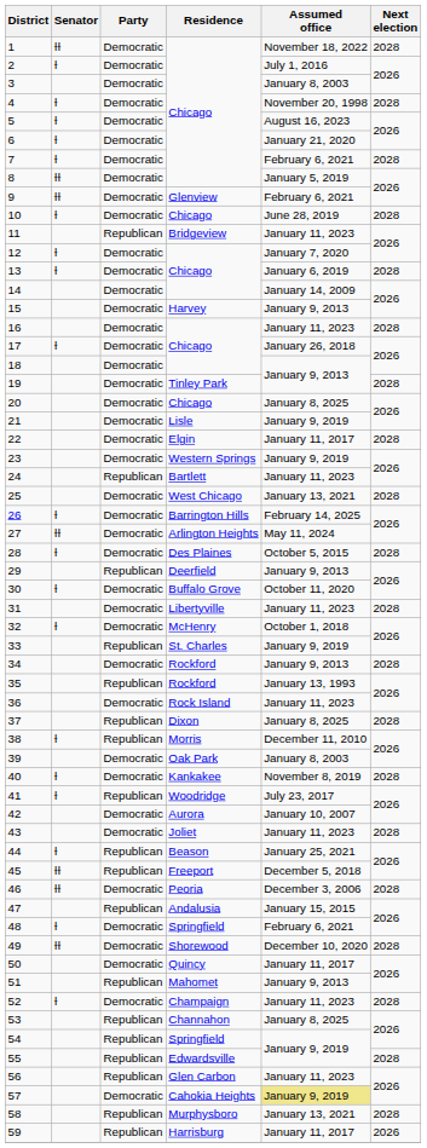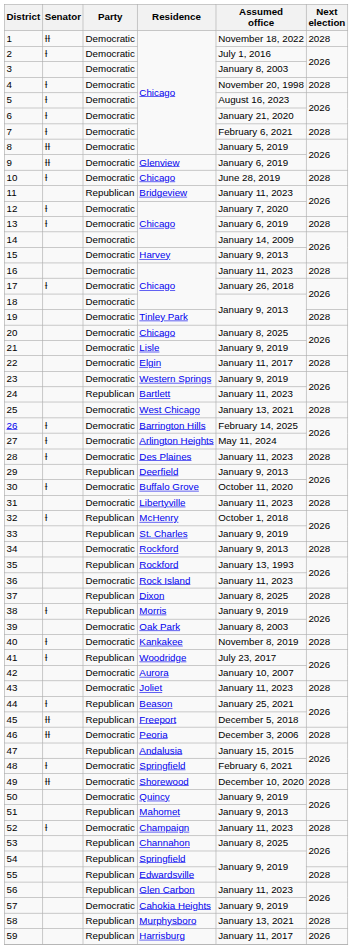9 | Assumed office: February 6, 2021 -> January 6, 2019
27 | Senator: ƗƗ -> Ɨ
28 | Assumed office: October 5, 2015 -> January 11, 2023
32 | Party: Democratic -> Republican
38 | Assumed office: December 11, 2010 -> January 9, 2019
50 | Assumed office: January 11, 2017 -> January 9, 2019
57 | Assumed office: khaki background -> no background
